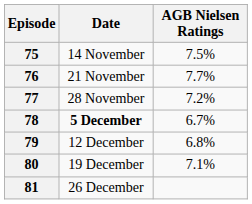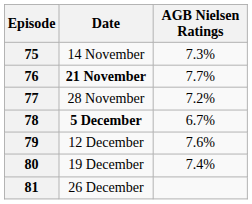75 | AGB Nielsen Ratings: 7.5% -> 7.3%
76 | Date: normal -> bold
79 | AGB Nielsen Ratings: 6.8% -> 7.6%
80 | AGB Nielsen Ratings: 7.1% -> 7.4%
